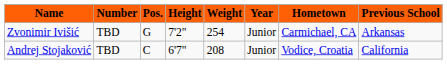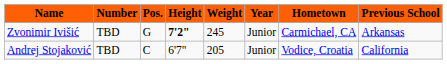Zvonimir Ivišić | Height: normal -> bold
Zvonimir Ivišić | Weight: 254 -> 245
Andrej Stojaković | Weight: 208 -> 205
